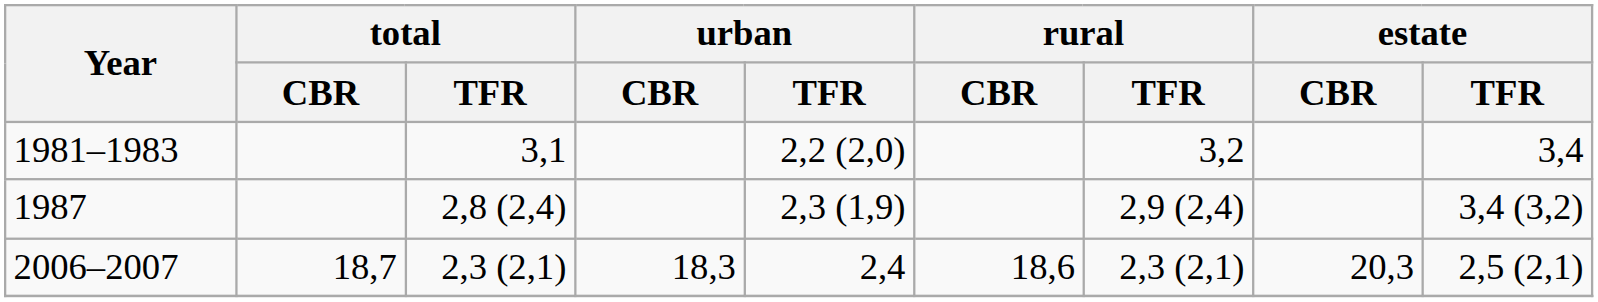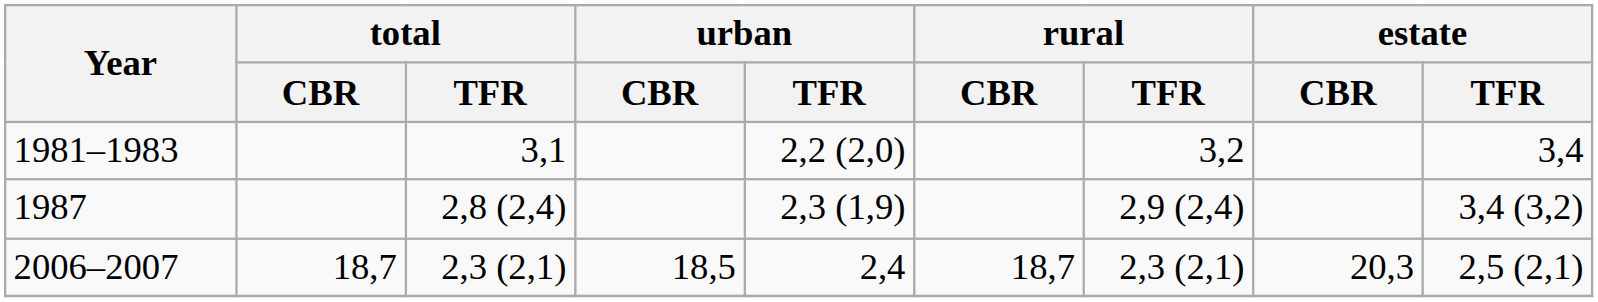2006–2007 | urban / CBR: 18,3 -> 18,5
2006–2007 | rural / CBR: 18,6 -> 18,7
